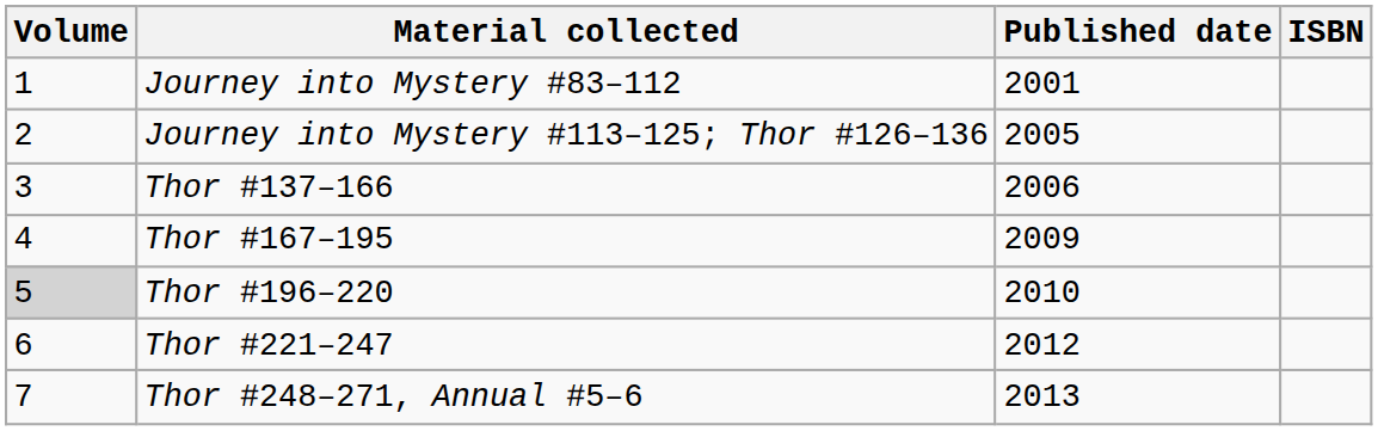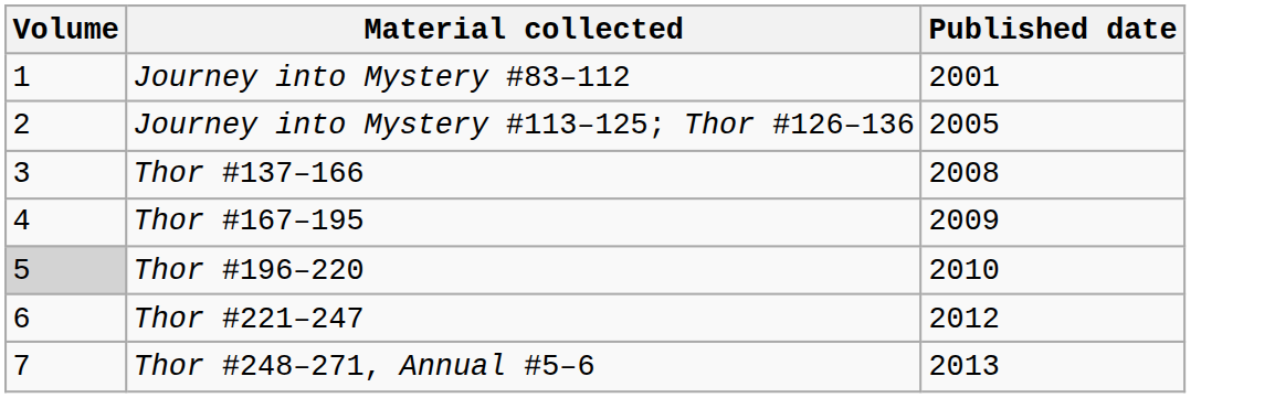- column: ISBN
Thor #137–166 | Published date: 2006 -> 2008
